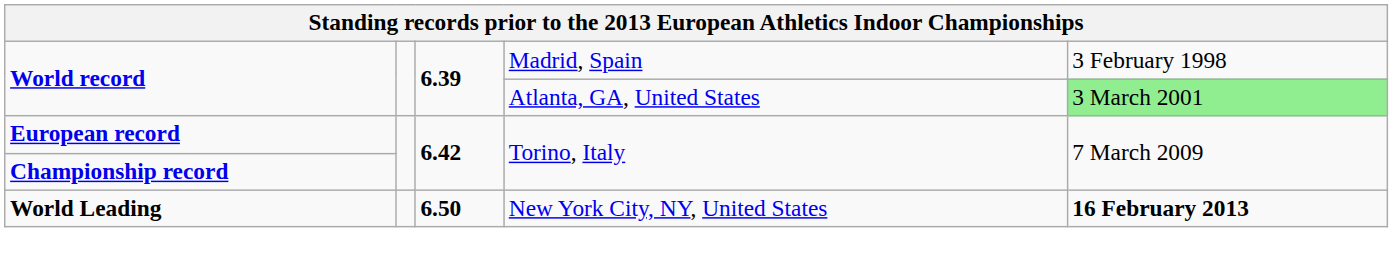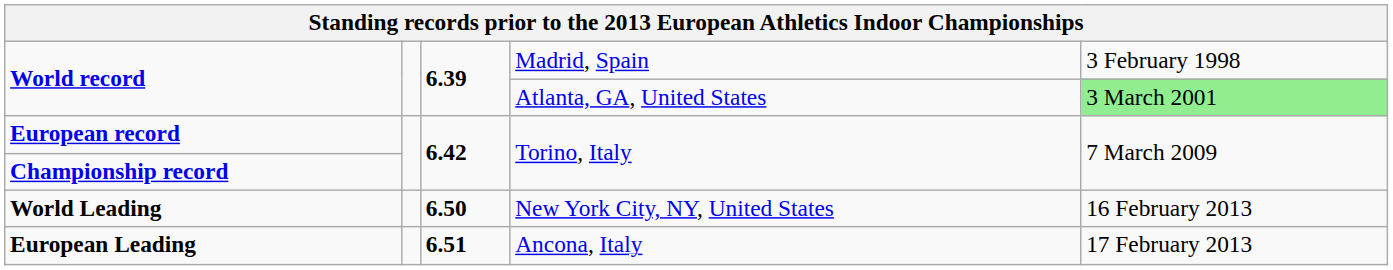World Leading | column 5: bold -> normal
+ row: European Leading | 6.51 | Ancona, Italy | 17 February 2013
